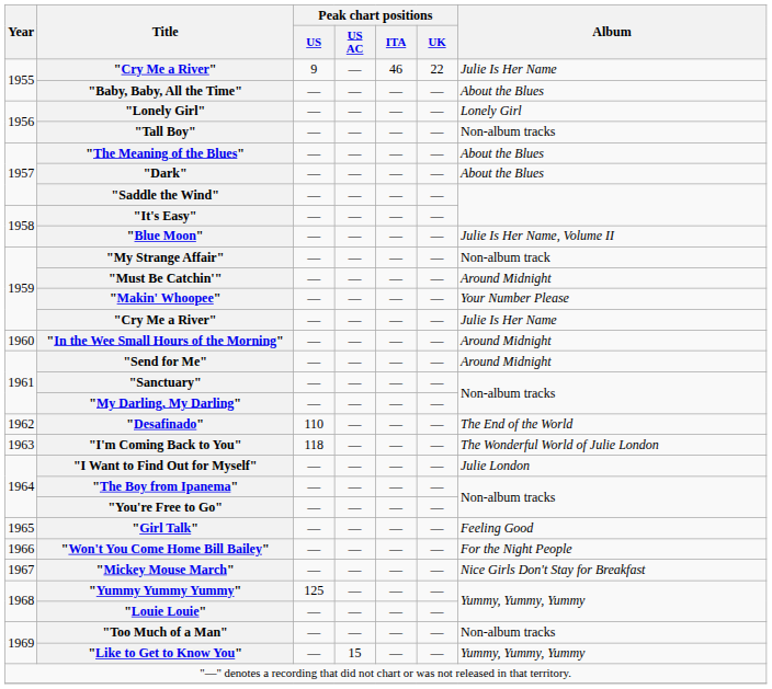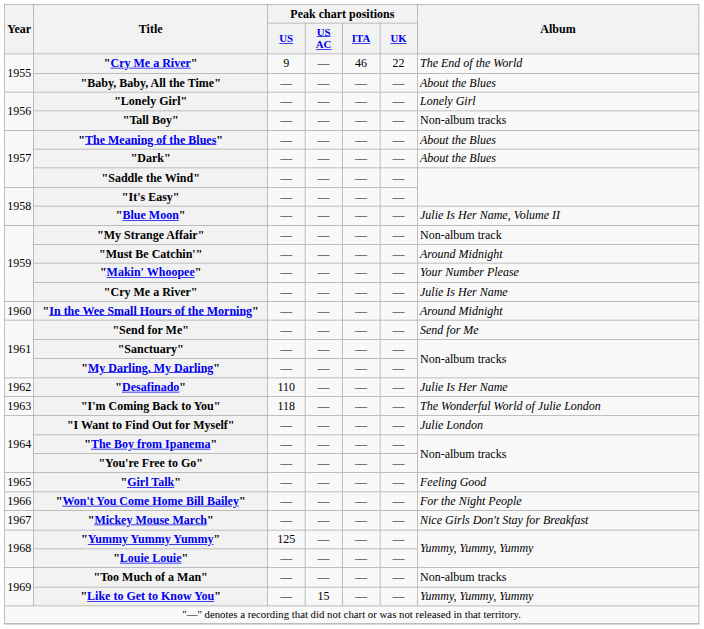1955 / "Cry Me a River" | Album: Julie Is Her Name -> The End of the World
"Send for Me" | Album: Around Midnight -> Send for Me
"Desafinado" | Album: The End of the World -> Julie Is Her Name
